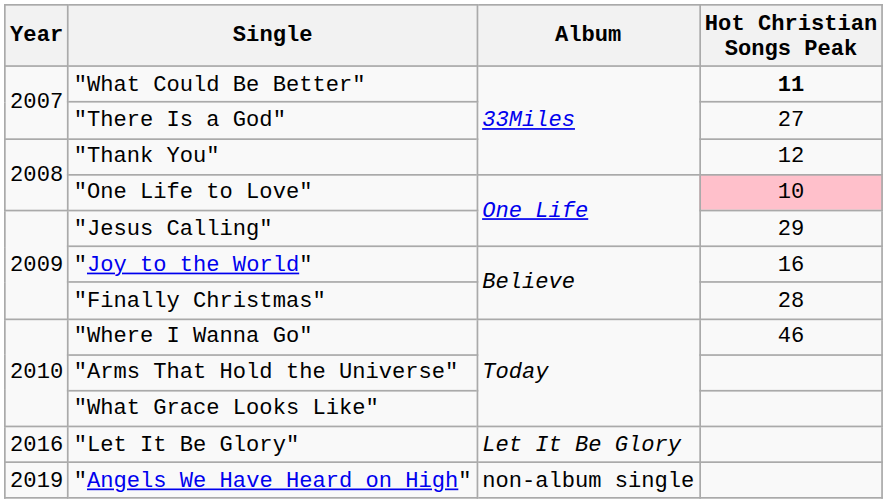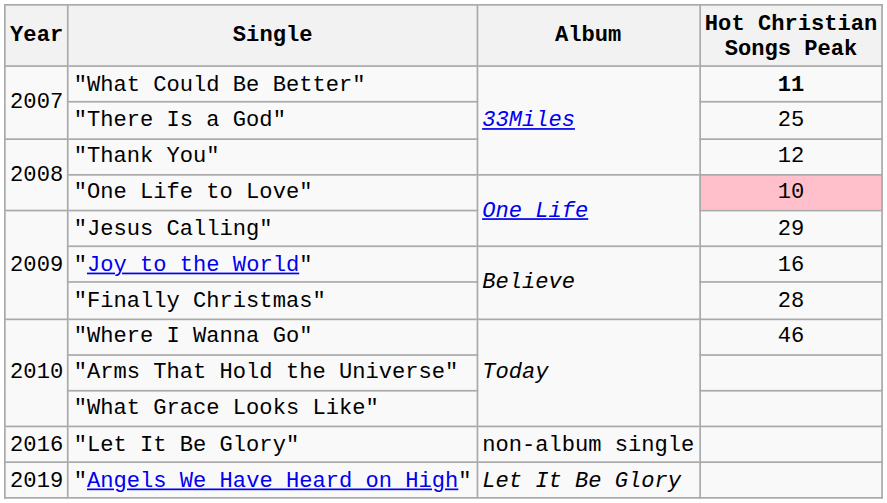"There Is a God" | Hot Christian Songs Peak: 27 -> 25
"Let It Be Glory" | Album: Let It Be Glory -> non-album single
"Angels We Have Heard on High" | Album: non-album single -> Let It Be Glory
